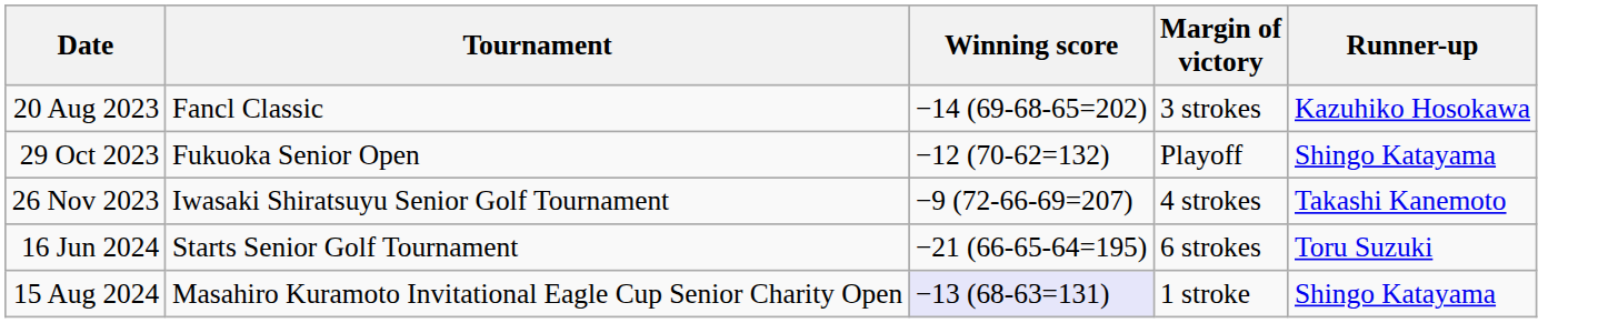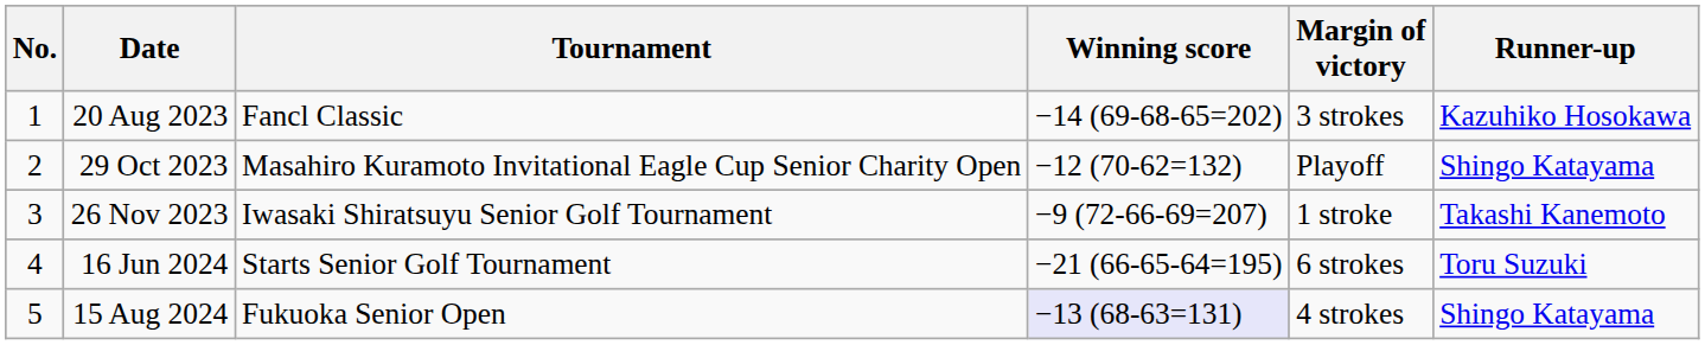+ column: No. | 1 | 2 | 3 | 4 | 5
29 Oct 2023 | Tournament: Fukuoka Senior Open -> Masahiro Kuramoto Invitational Eagle Cup Senior Charity Open
26 Nov 2023 | Margin of victory: 4 strokes -> 1 stroke
15 Aug 2024 | Tournament: Masahiro Kuramoto Invitational Eagle Cup Senior Charity Open -> Fukuoka Senior Open
15 Aug 2024 | Margin of victory: 1 stroke -> 4 strokes
